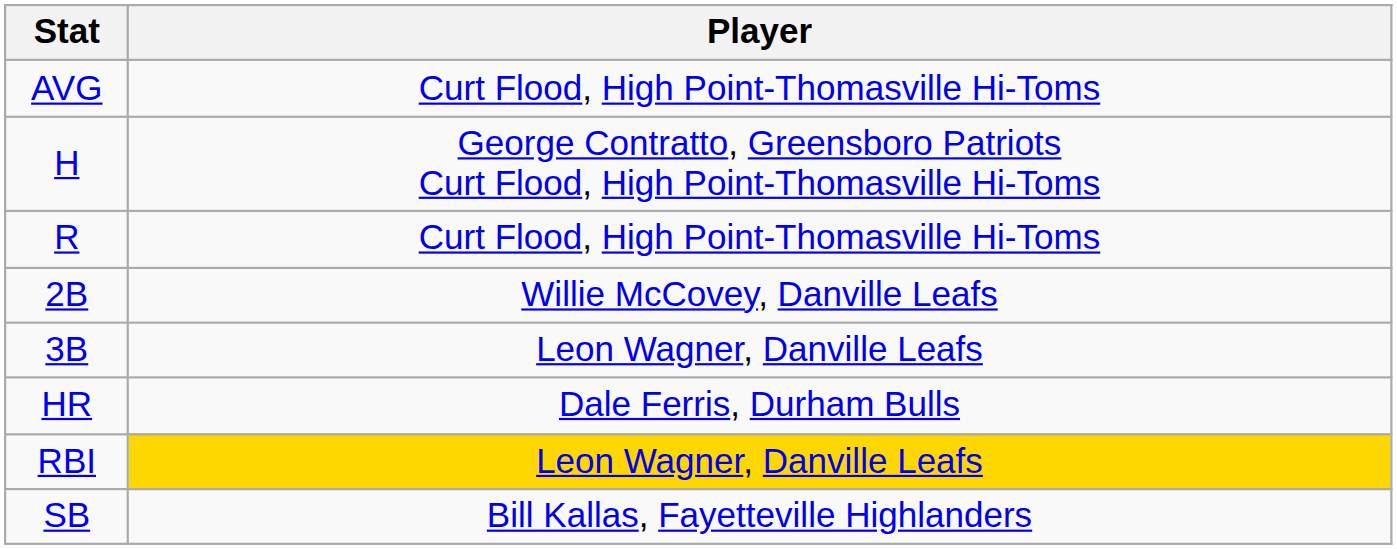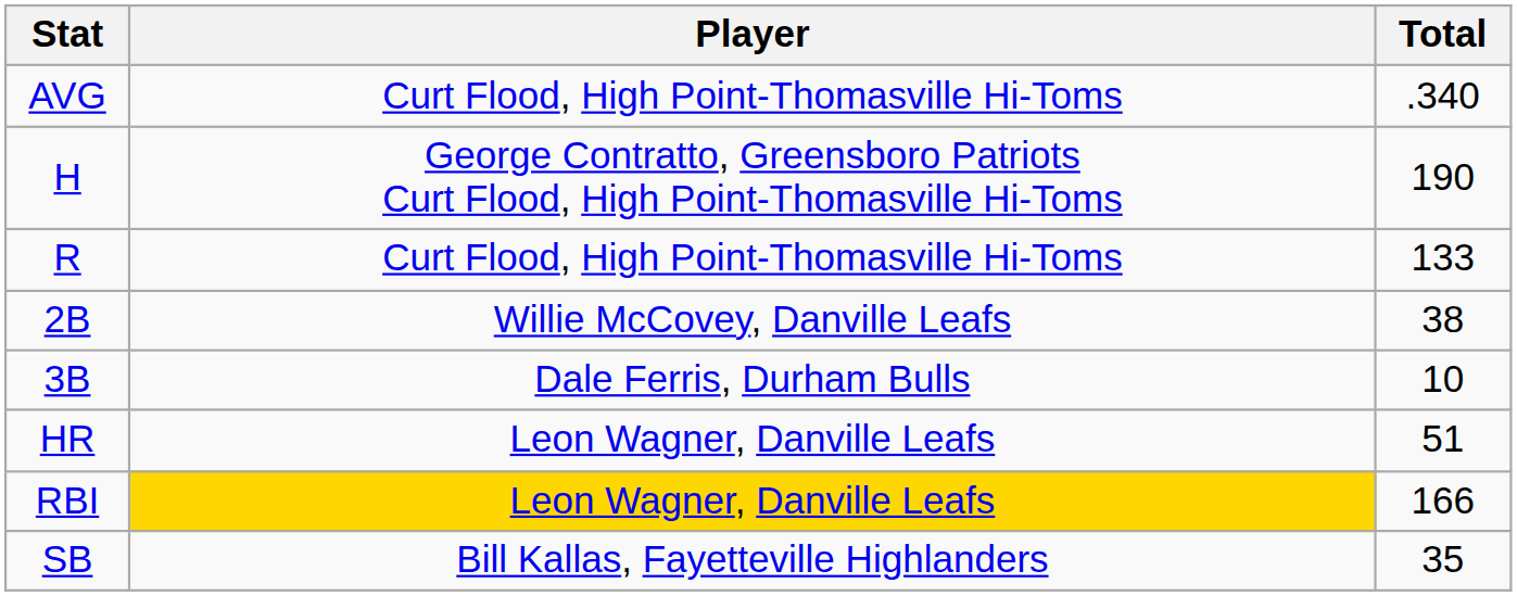+ column: Total | .340 | 190 | 133 | 38 | 10 | 51 | 166 | 35
3B | Player: Leon Wagner, Danville Leafs -> Dale Ferris, Durham Bulls
HR | Player: Dale Ferris, Durham Bulls -> Leon Wagner, Danville Leafs
